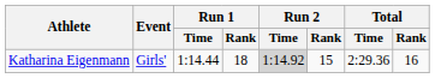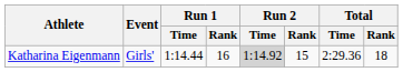Katharina Eigenmann | Run 1 / Rank: 18 -> 16
Katharina Eigenmann | Total / Rank: 16 -> 18
